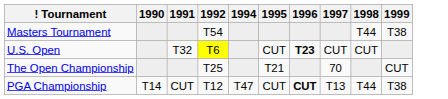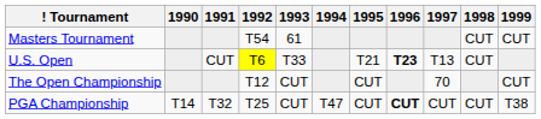+ column: 1993 | 61 | T33 | CUT | CUT
Masters Tournament | 1998: T44 -> CUT
Masters Tournament | 1999: T38 -> CUT
U.S. Open | 1991: T32 -> CUT
U.S. Open | 1995: CUT -> T21
U.S. Open | 1997: CUT -> T13
The Open Championship | 1992: T25 -> T12
The Open Championship | 1995: T21 -> CUT
PGA Championship | 1991: CUT -> T32
PGA Championship | 1992: T12 -> T25
PGA Championship | 1997: T13 -> CUT
PGA Championship | 1998: T44 -> CUT
